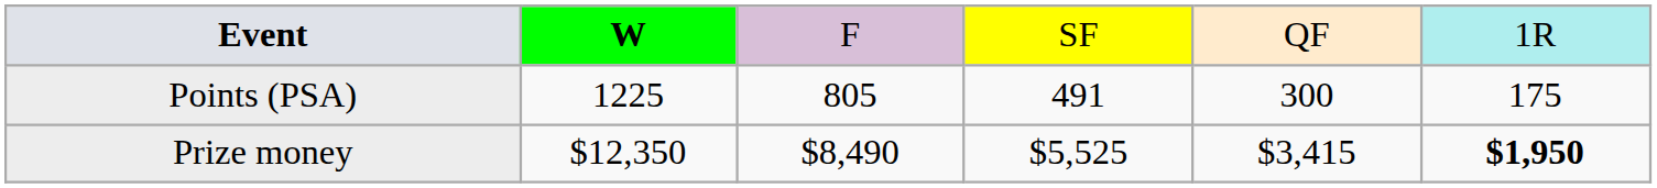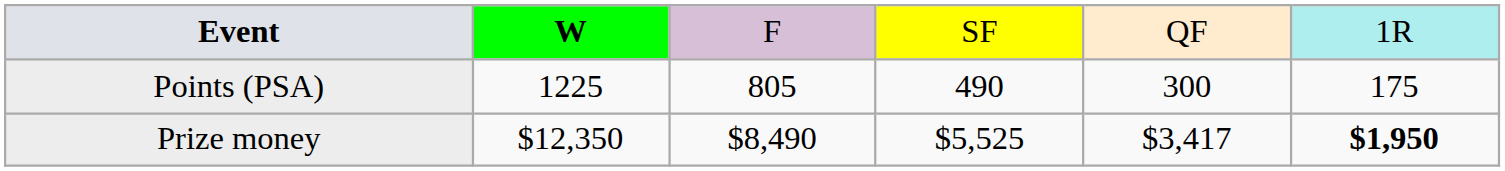Points (PSA) | column 4: 491 -> 490
Prize money | column 5: $3,415 -> $3,417
